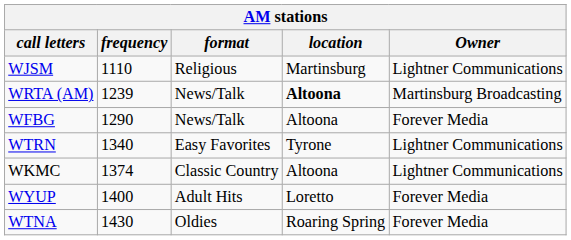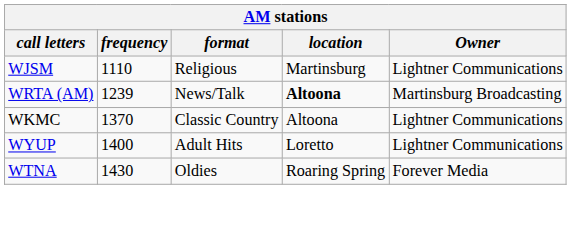- row: WFBG | 1290 | News/Talk | Altoona | Forever Media
- row: WTRN | 1340 | Easy Favorites | Tyrone | Lightner Communications
WKMC | frequency: 1374 -> 1370
WYUP | Owner: Forever Media -> Lightner Communications
